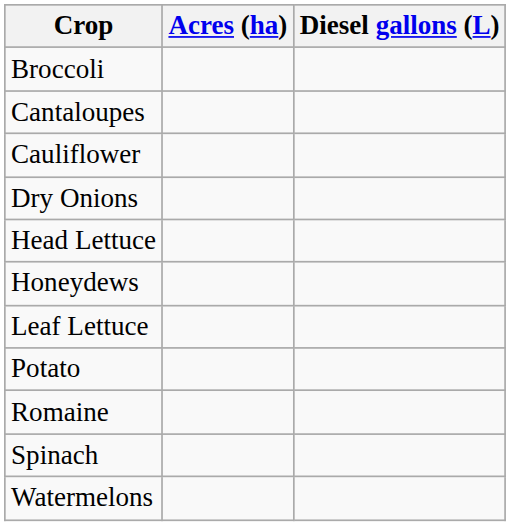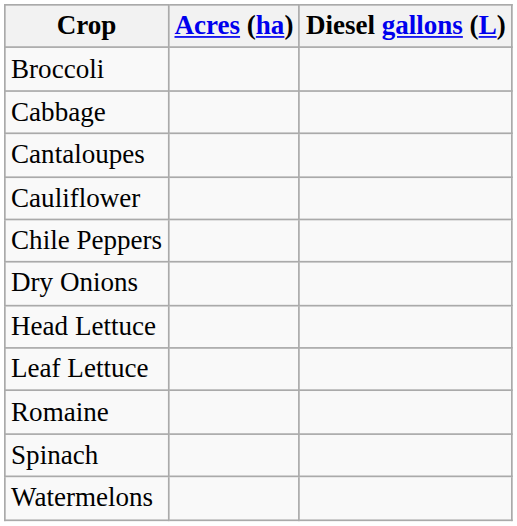+ row: Cabbage
+ row: Chile Peppers
- row: Honeydews
- row: Potato
